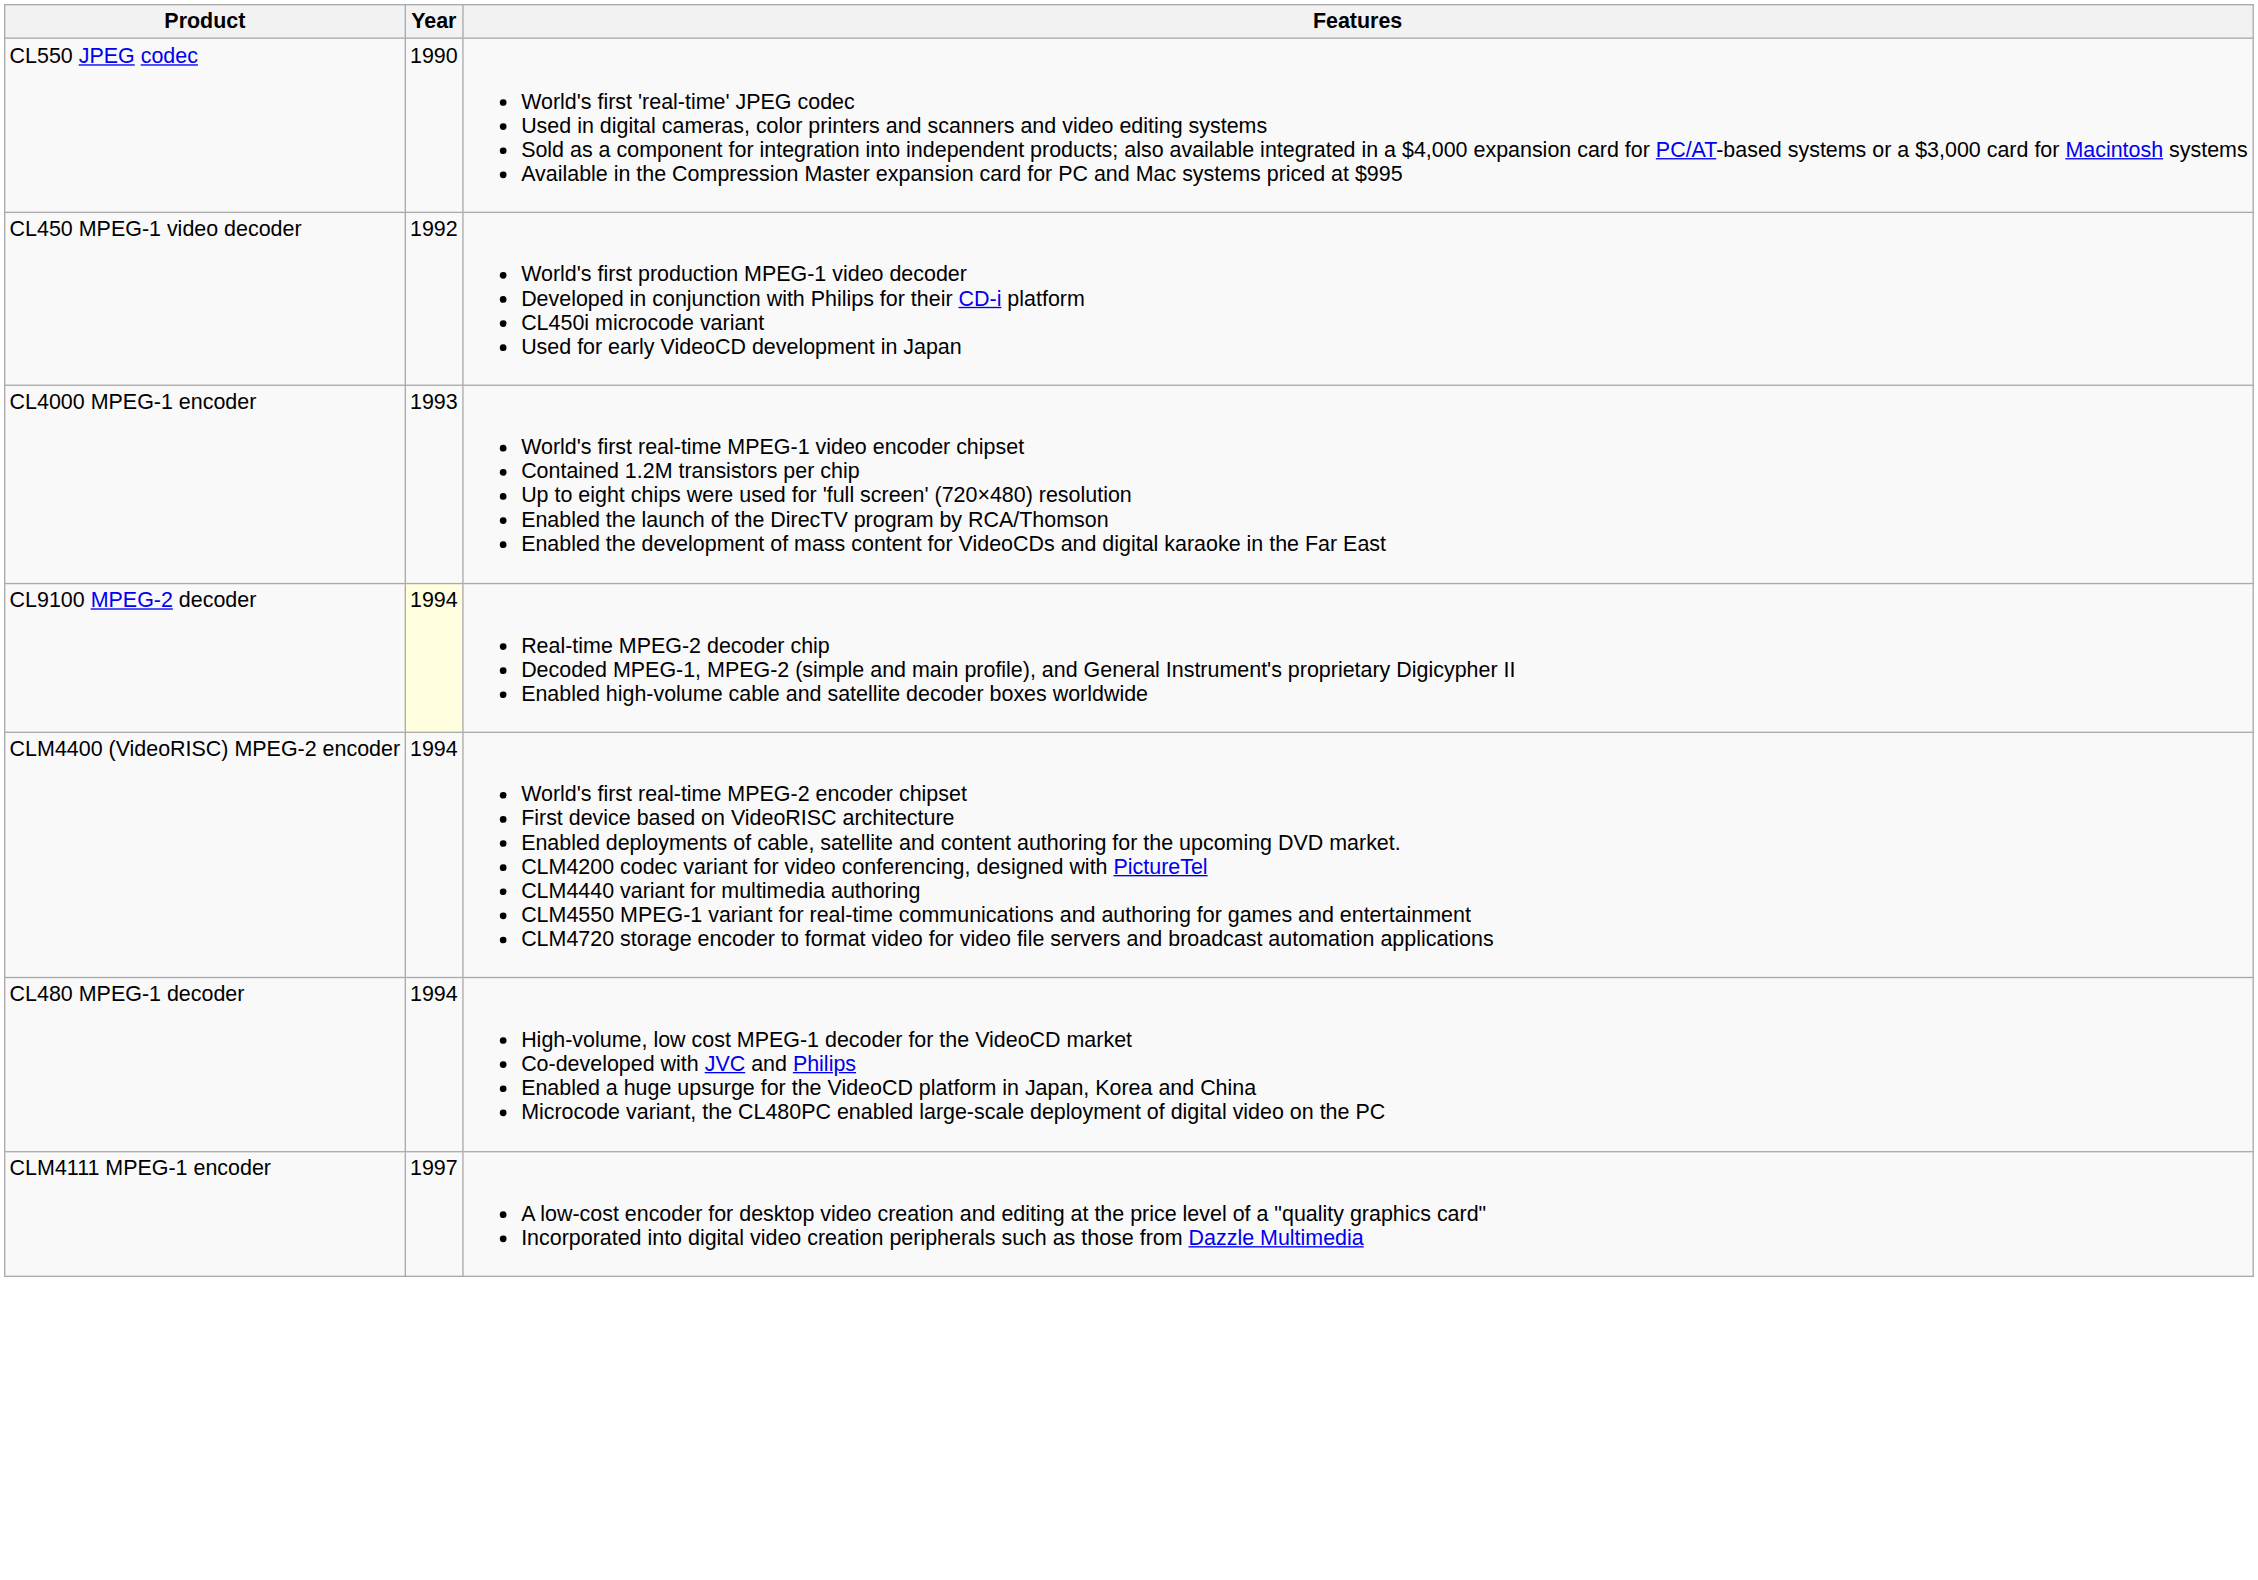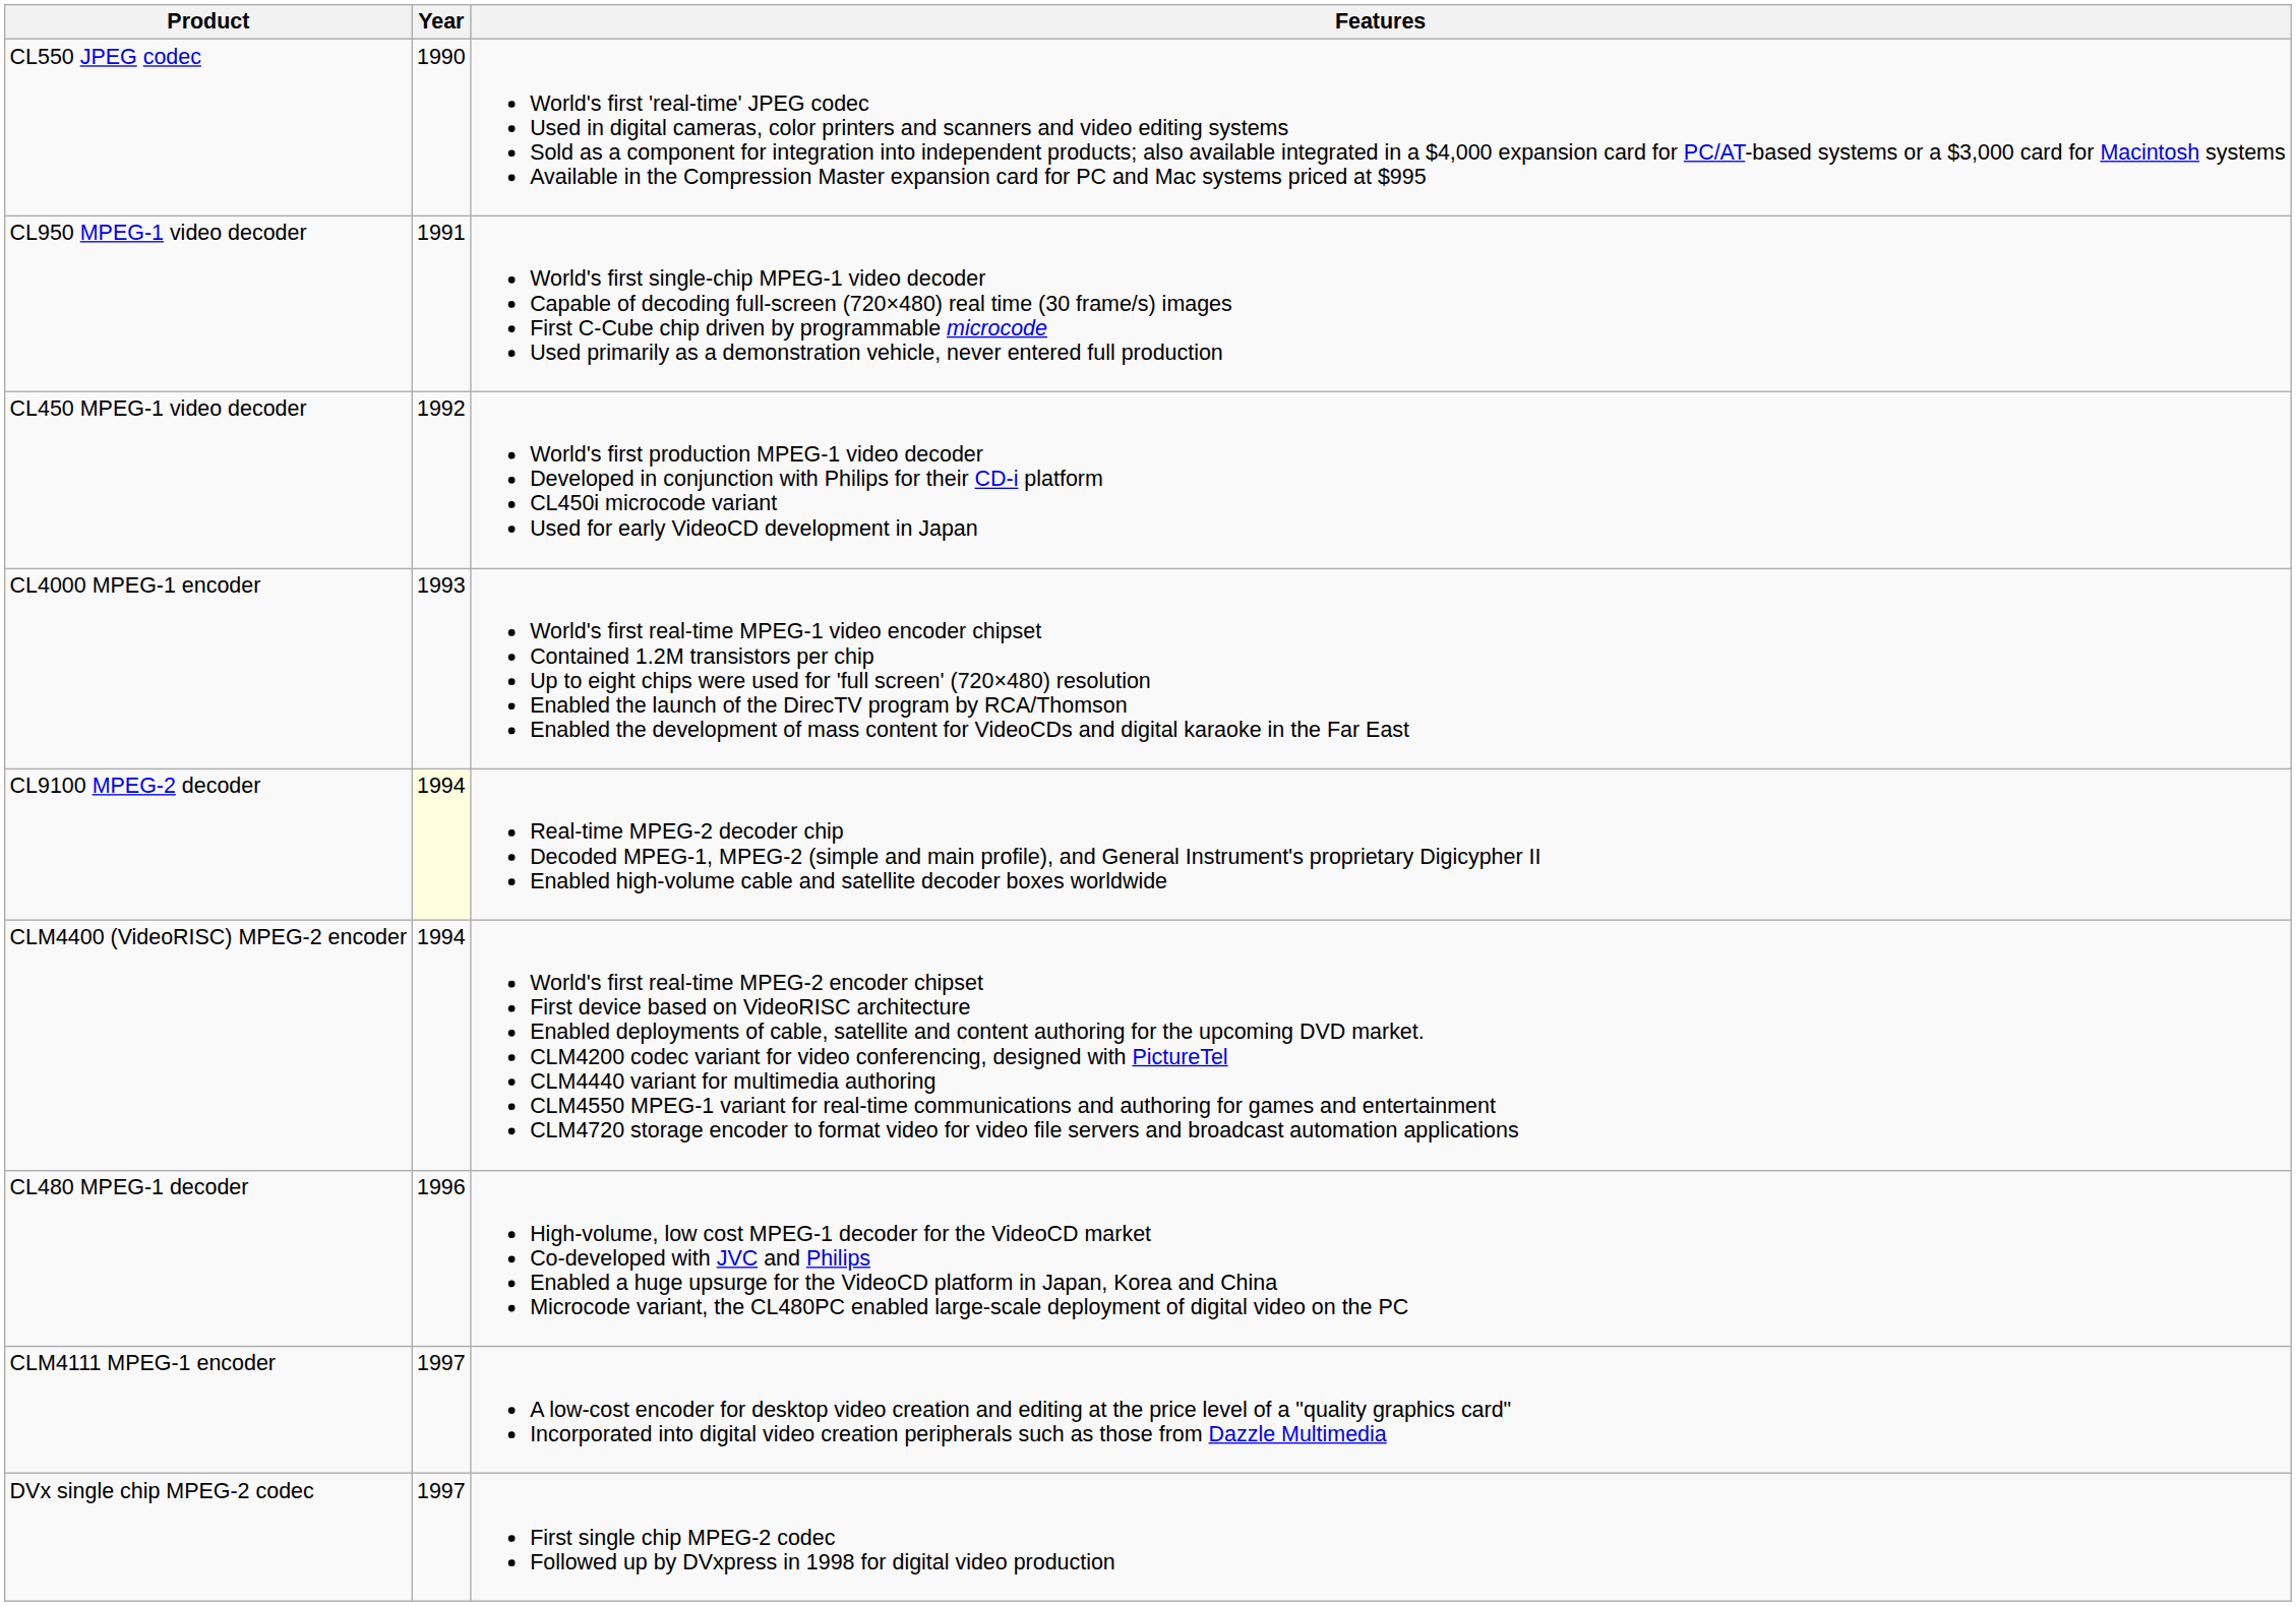+ row: CL950 MPEG-1 video decoder | 1991 | World's first single-chip MPEG-1 video decoder Capable of decoding full-screen (720×480) real time (30 frame/s) images First C-Cube chip driven by programmable microcode Used primarily as a demonstration vehicle, never entered full production
CL480 MPEG-1 decoder | Year: 1994 -> 1996
+ row: DVx single chip MPEG-2 codec | 1997 | First single chip MPEG-2 codec Followed up by DVxpress in 1998 for digital video production
